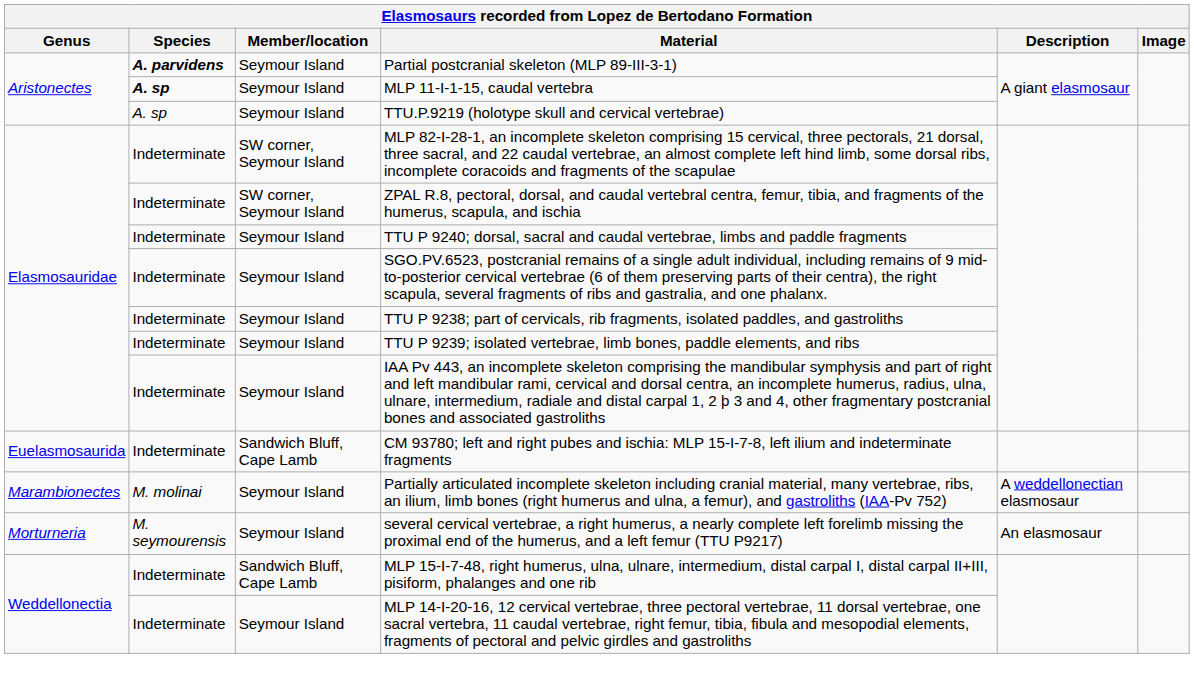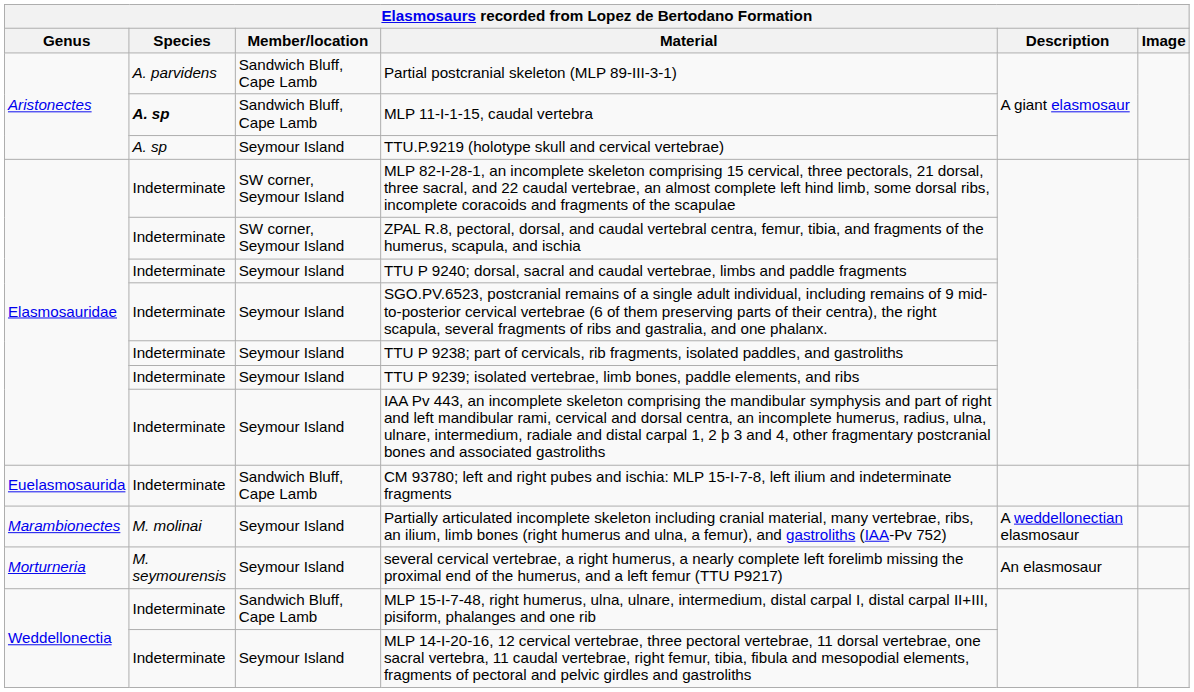Partial postcranial skeleton (MLP 89-III-3-1) | Species: bold -> normal
Partial postcranial skeleton (MLP 89-III-3-1) | Member/location: Seymour Island -> Sandwich Bluff, Cape Lamb
MLP 11-I-1-15, caudal vertebra | Member/location: Seymour Island -> Sandwich Bluff, Cape Lamb
